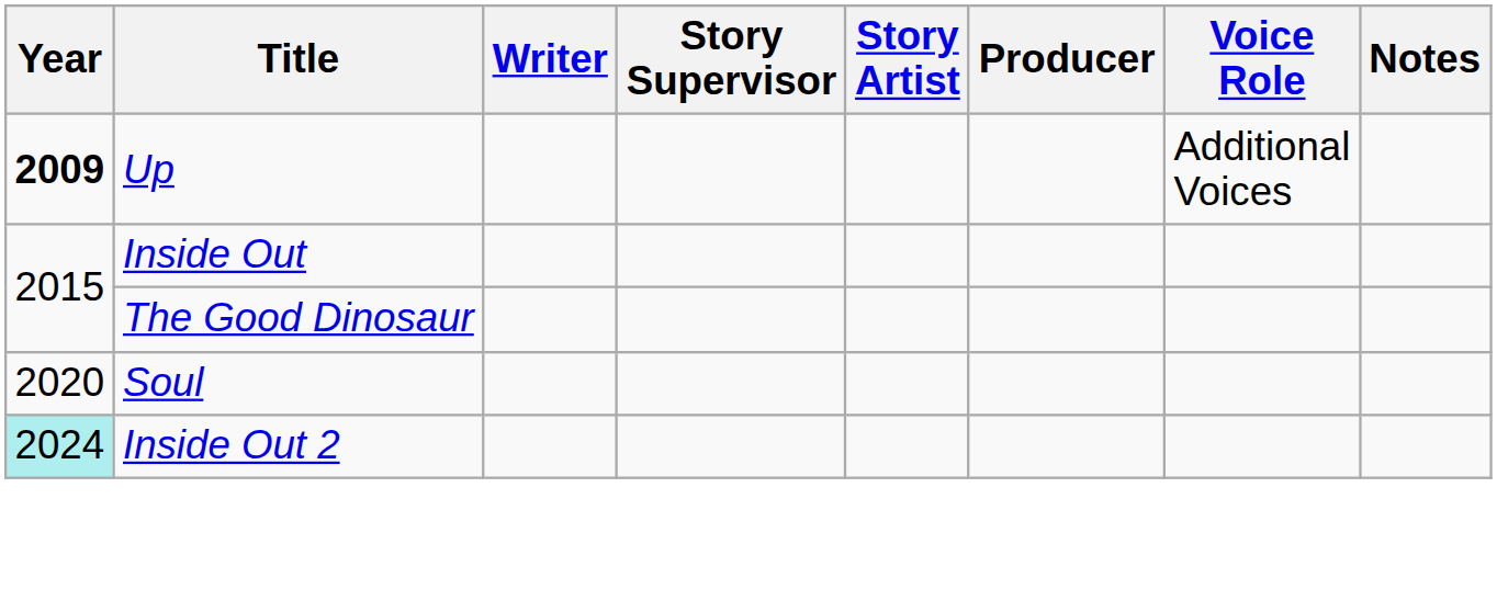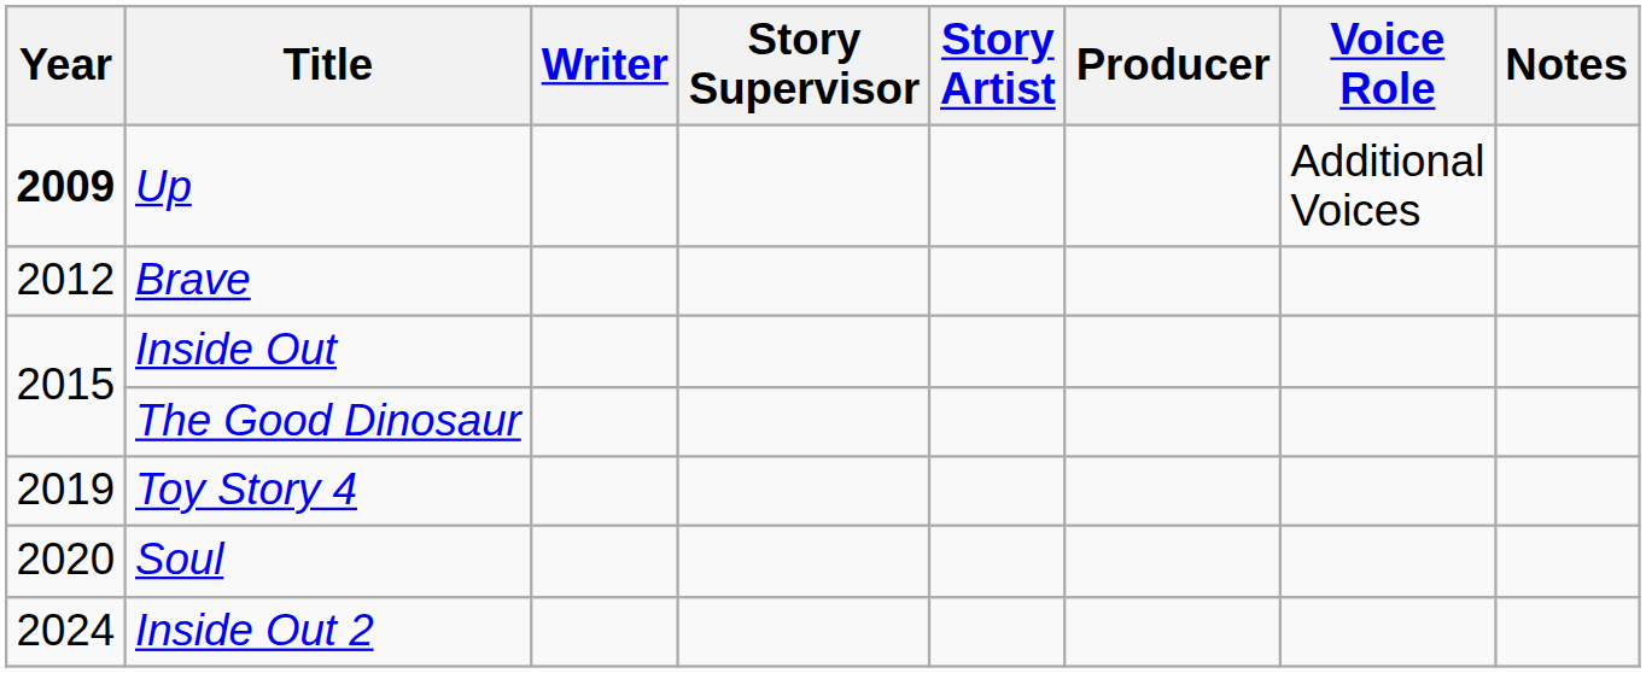+ row: 2012 | Brave
+ row: 2019 | Toy Story 4
Inside Out 2 | Year: paleturquoise background -> no background
